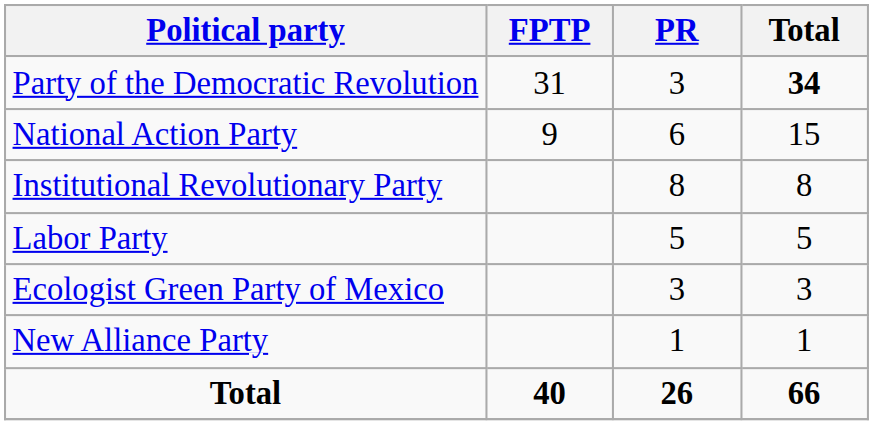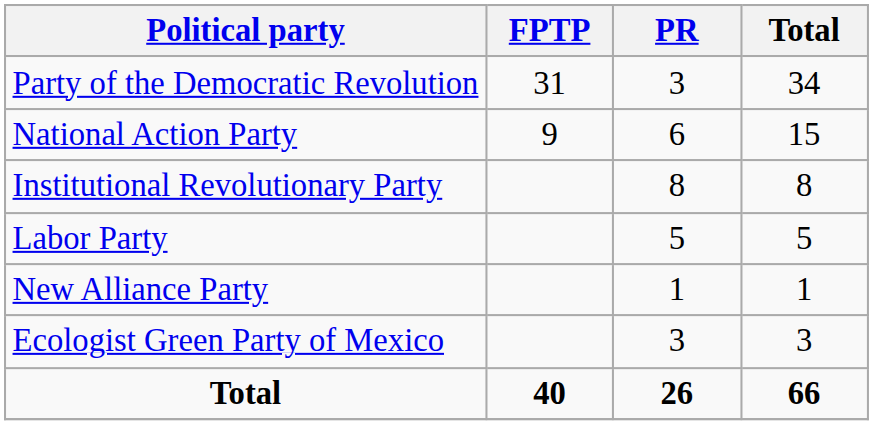Party of the Democratic Revolution | Total: bold -> normal
rows swapped: Ecologist Green Party of Mexico <-> New Alliance Party
